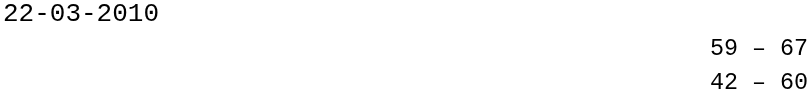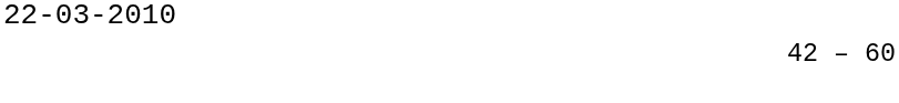- row: 59 – 67
